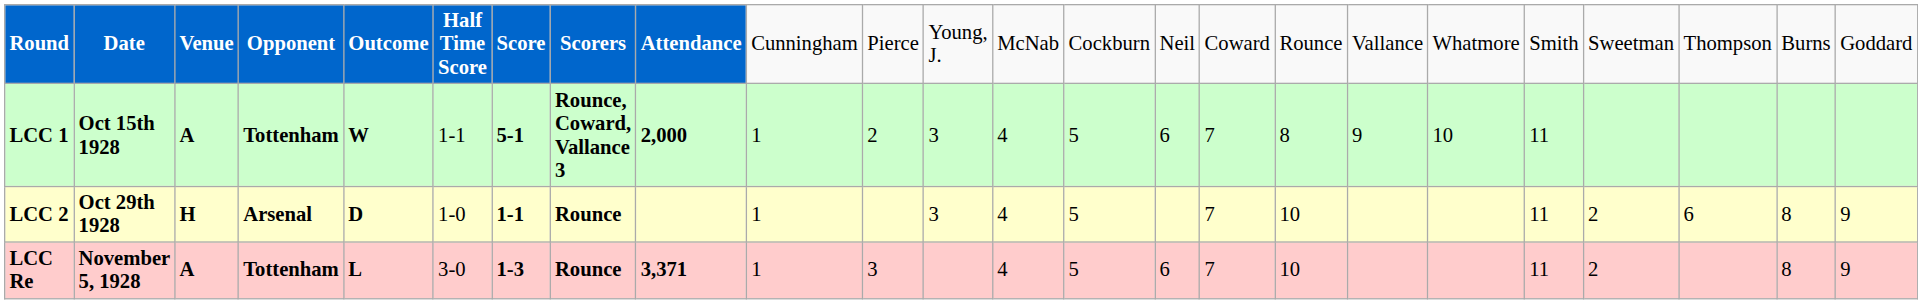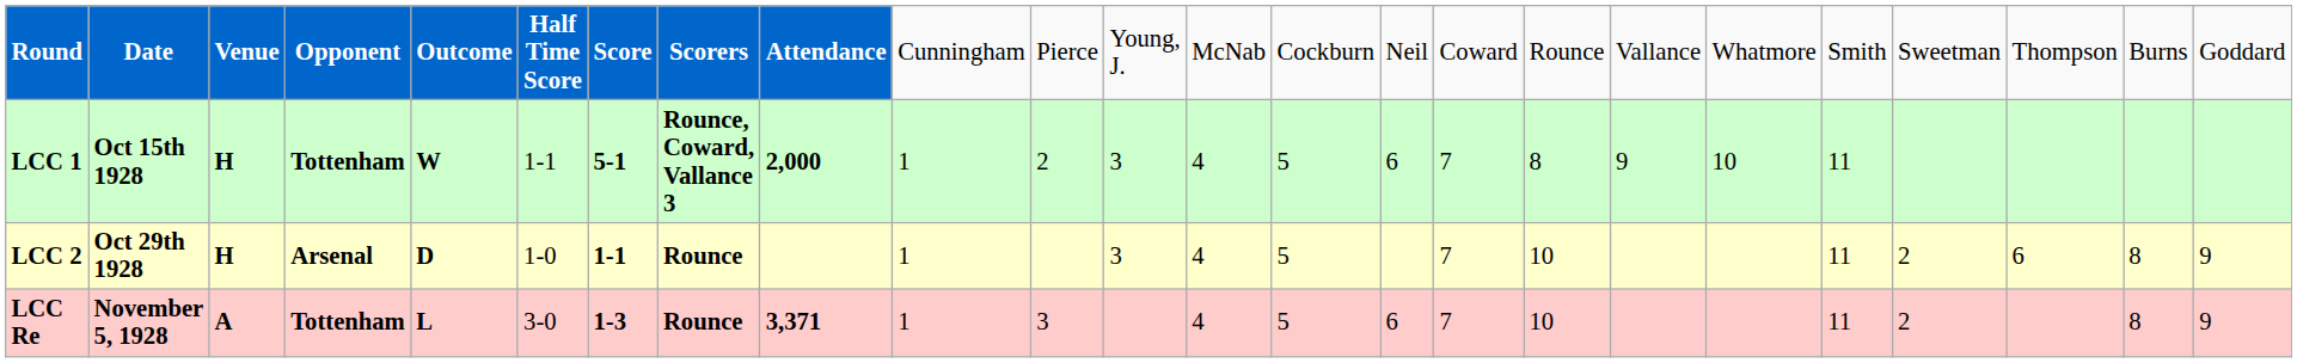LCC 1 | column 3: A -> H
